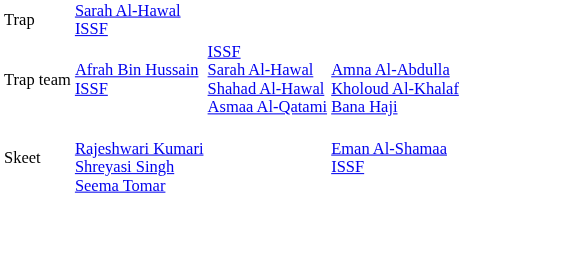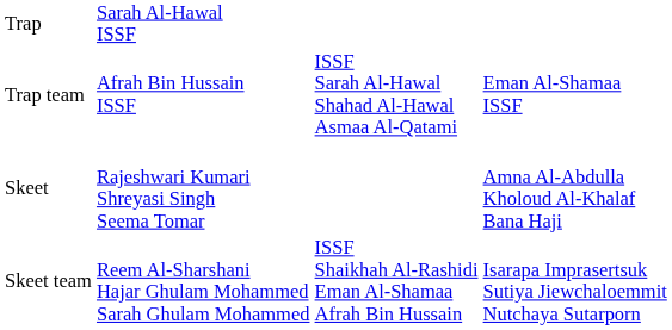Trap team | column 4: Amna Al-Abdulla Kholoud Al-Khalaf Bana Haji -> Eman Al-Shamaa ISSF
Skeet | column 4: Eman Al-Shamaa ISSF -> Amna Al-Abdulla Kholoud Al-Khalaf Bana Haji
+ row: Skeet team | Reem Al-Sharshani Hajar Ghulam Mohammed Sarah Ghulam Mohammed | ISSF Shaikhah Al-Rashidi Eman Al-Shamaa Afrah Bin Hussain | Isarapa Imprasertsuk Sutiya Jiewchaloemmit Nutchaya Sutarporn
